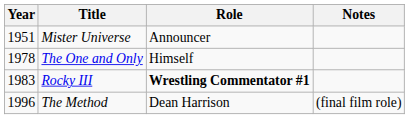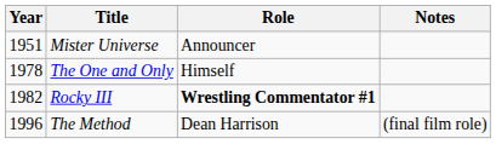Rocky III | Year: 1983 -> 1982
